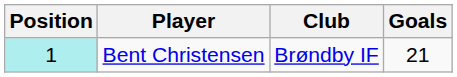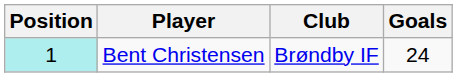Bent Christensen | Goals: 21 -> 24
